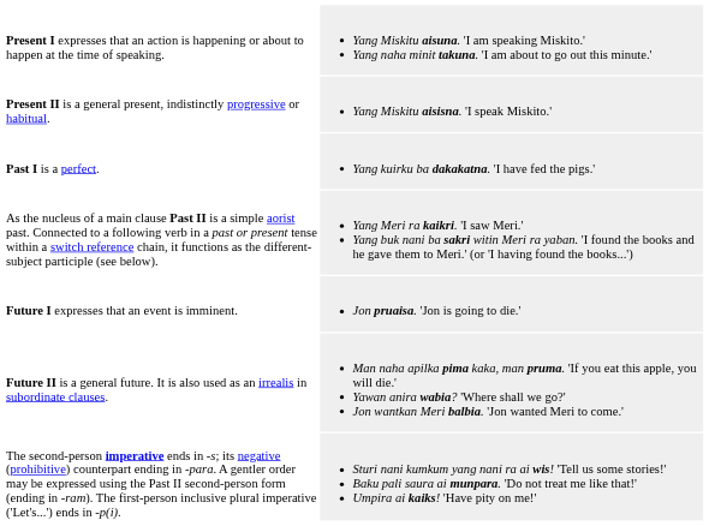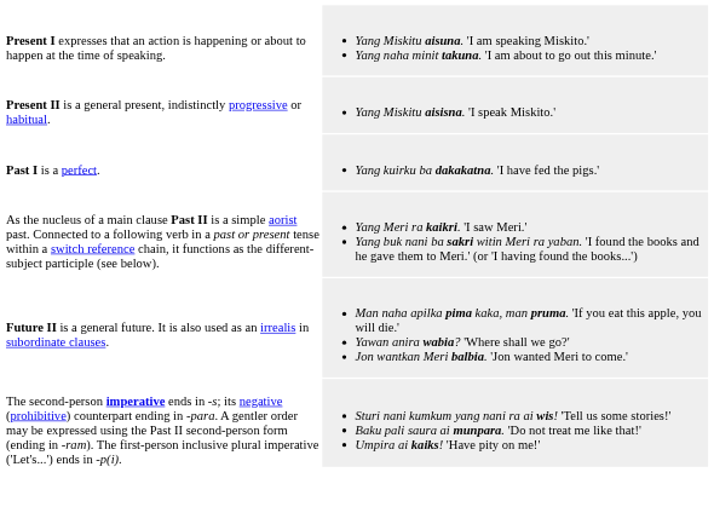- row: Future I expresses that an event is imminent. | Jon pruaisa. 'Jon is going to die.'
